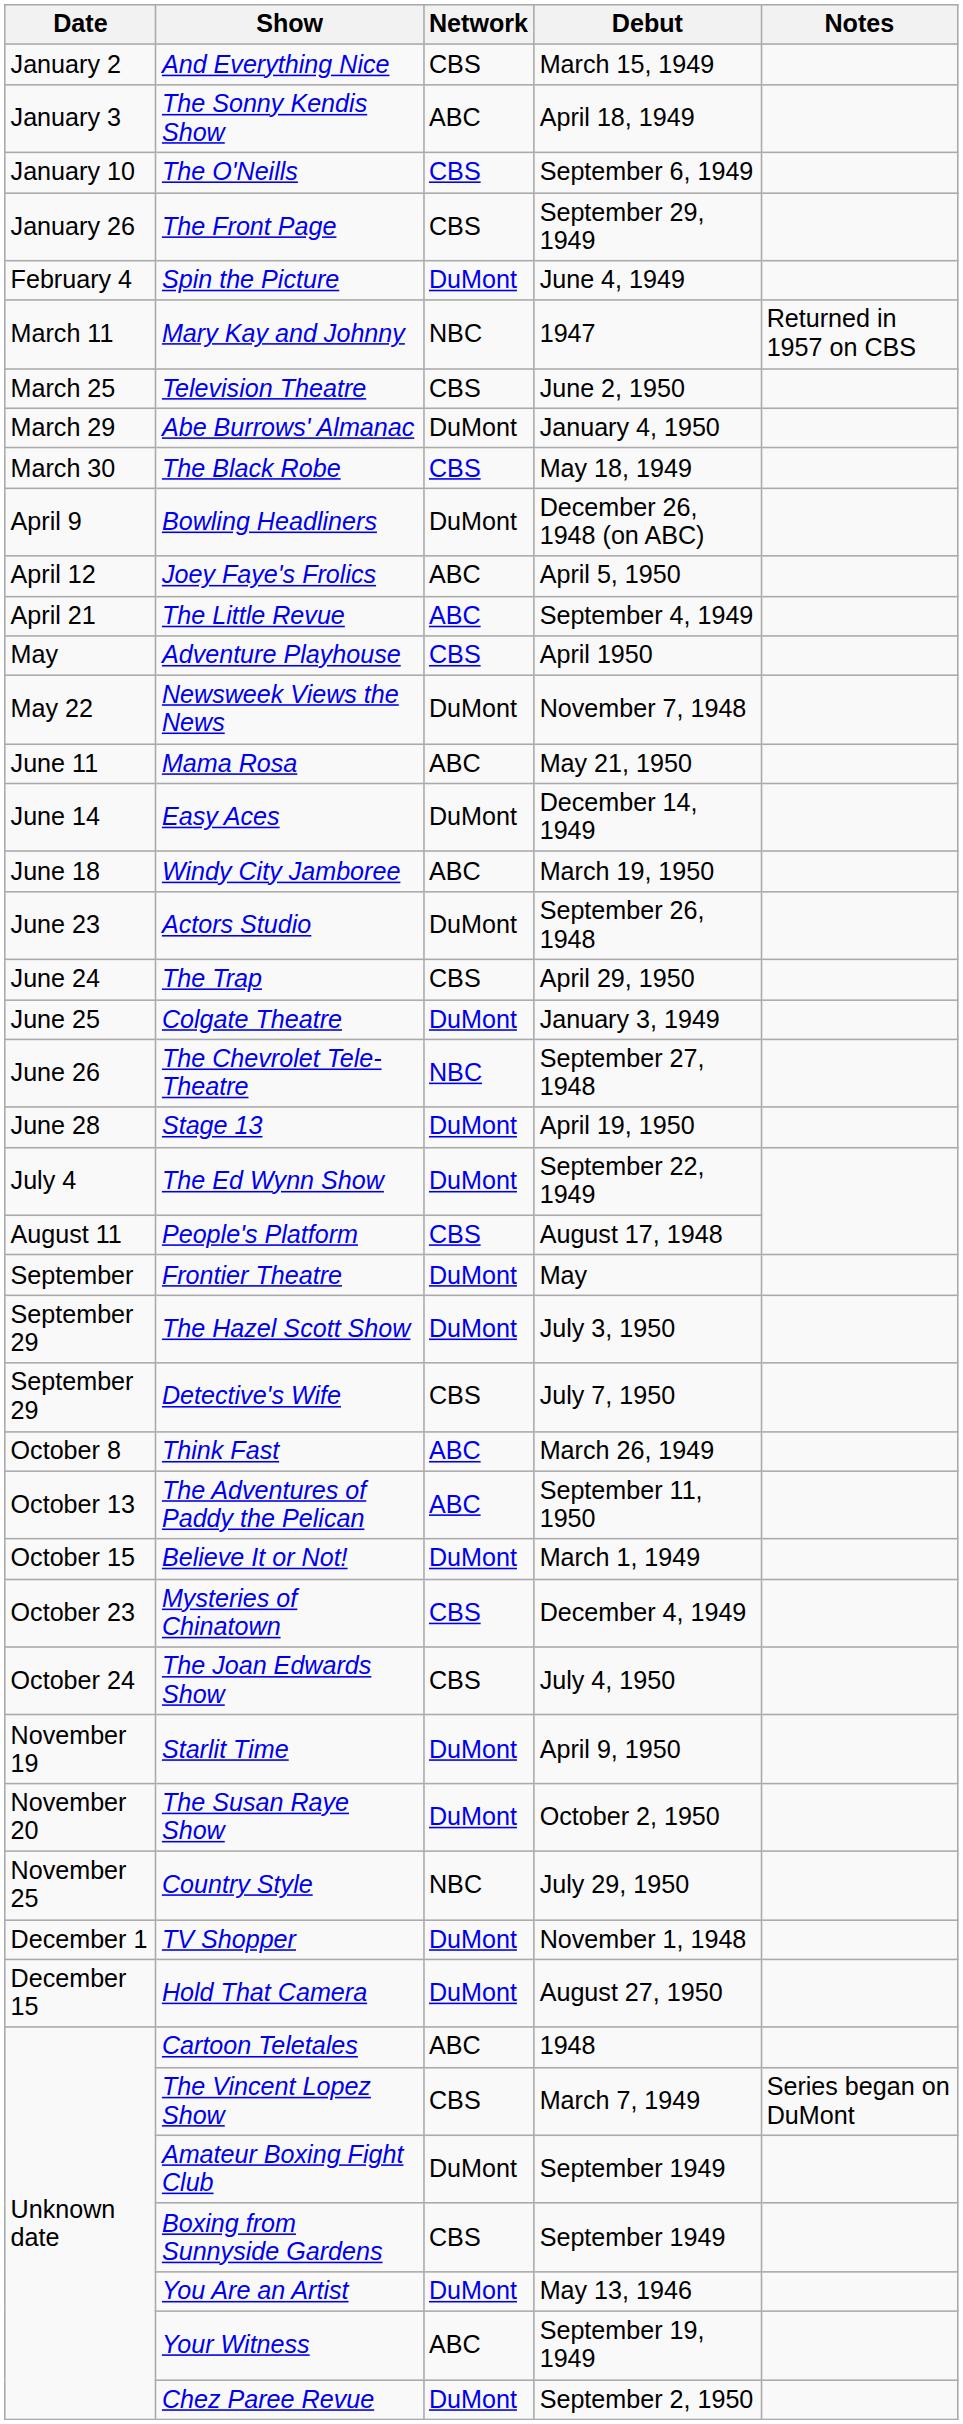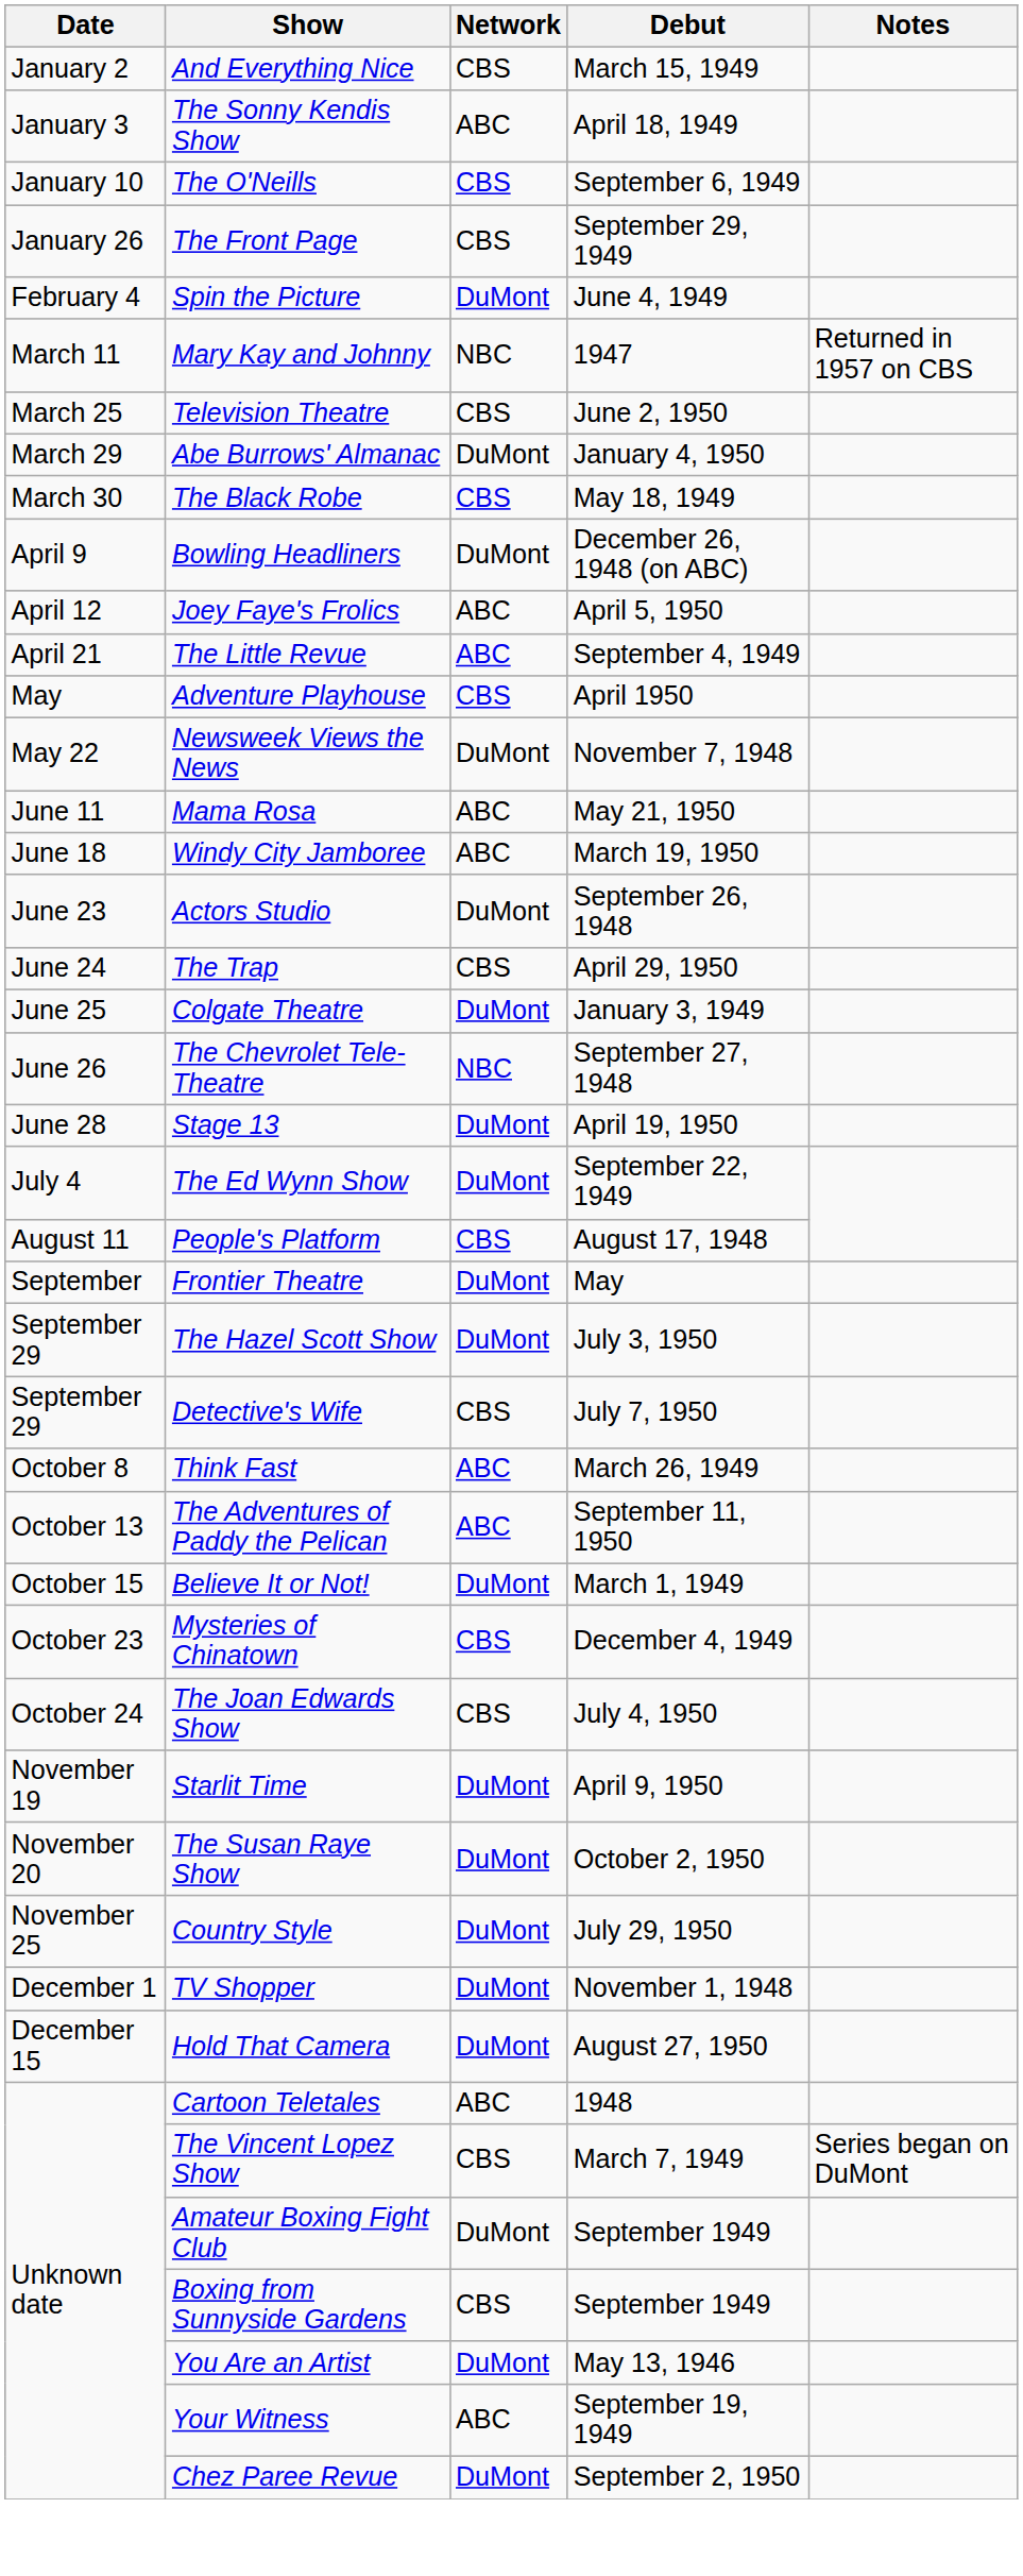- row: June 14 | Easy Aces | DuMont | December 14, 1949
Country Style | Network: NBC -> DuMont
